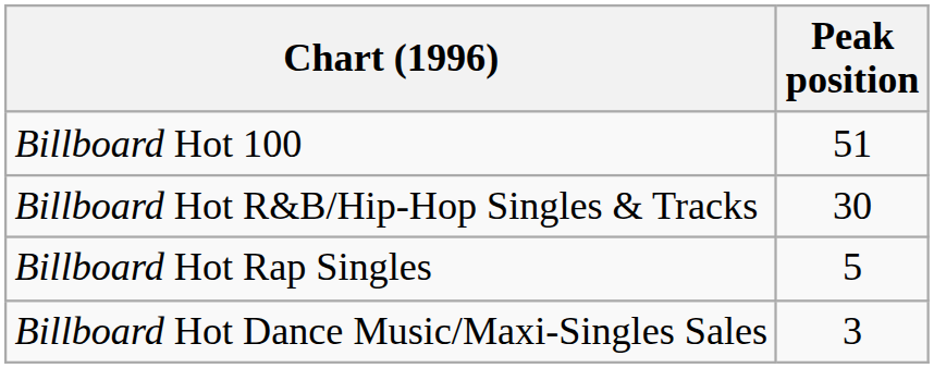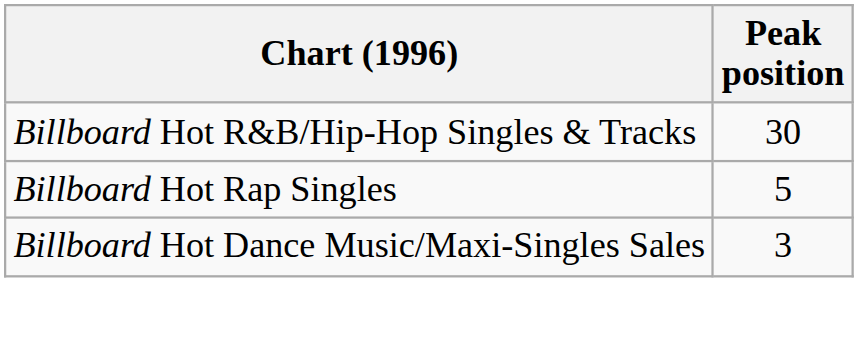- row: Billboard Hot 100 | 51
